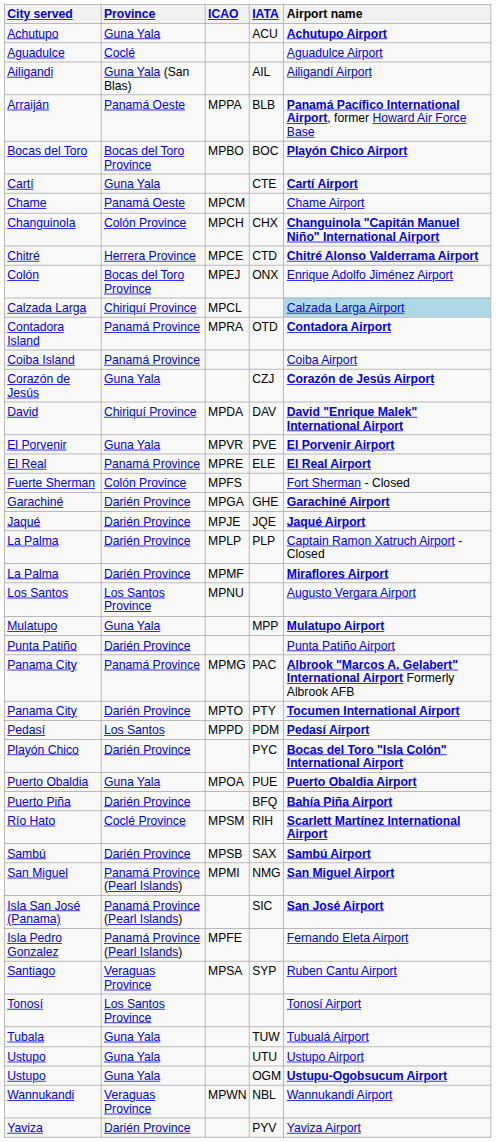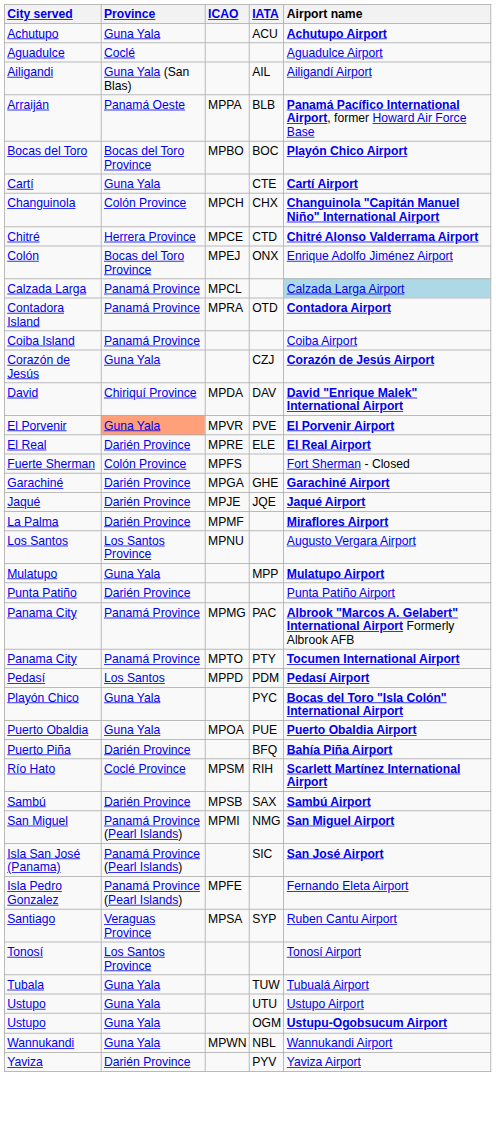- row: Chame | Panamá Oeste | MPCM | Chame Airport
Calzada Larga | Province: Chiriquí Province -> Panamá Province
El Porvenir | Province: no background -> lightsalmon background
El Real | Province: Panamá Province -> Darién Province
- row: La Palma | Darién Province | MPLP | PLP | Captain Ramon Xatruch Airport - Closed
Panama City / PTY | Province: Darién Province -> Panamá Province
Playón Chico | Province: Darién Province -> Guna Yala
Wannukandi | Province: Veraguas Province -> Guna Yala
